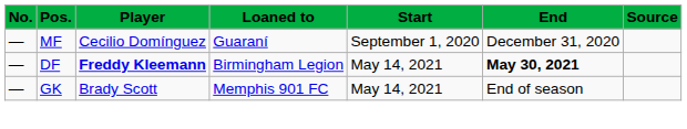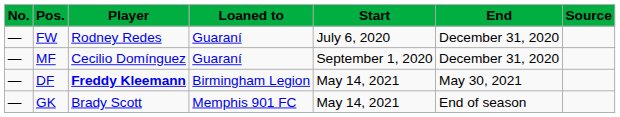+ row: — | FW | Rodney Redes | Guaraní | July 6, 2020 | December 31, 2020
DF | End: bold -> normal
